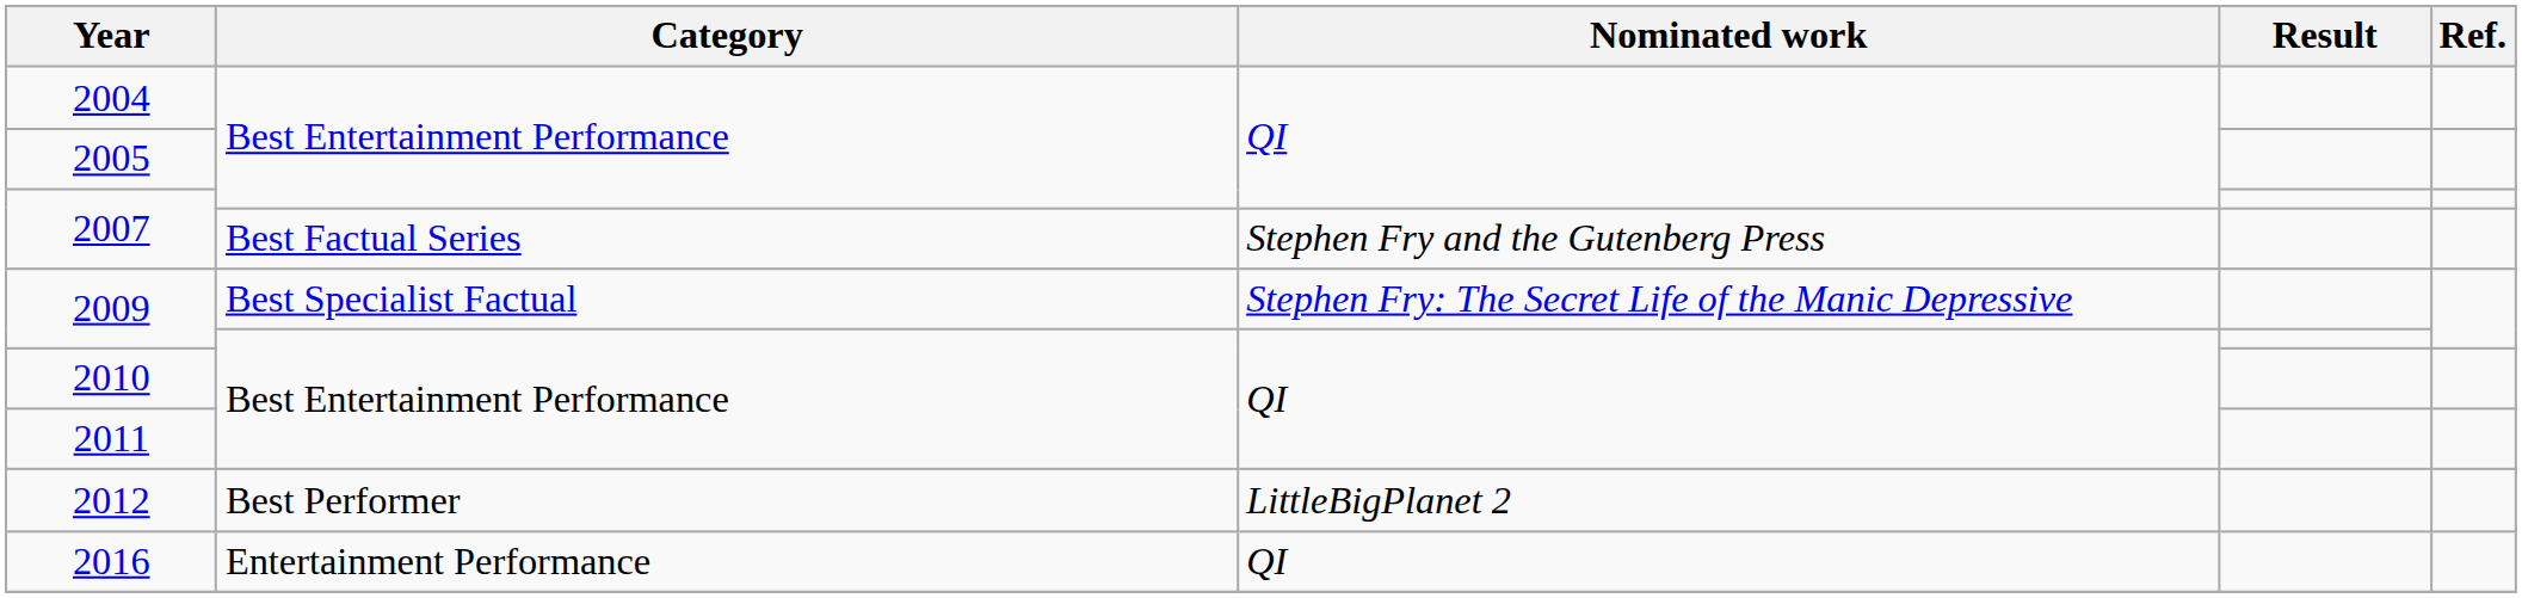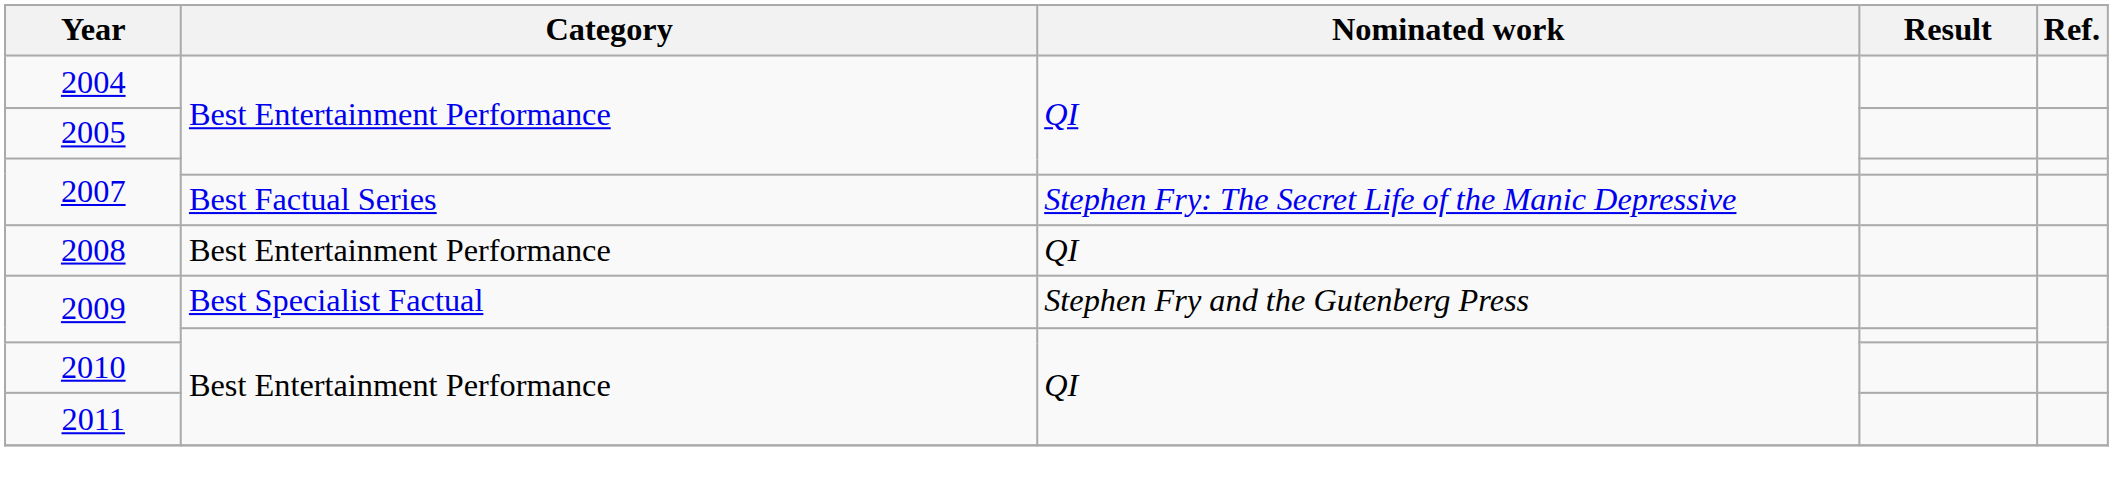2007 / Best Factual Series | Nominated work: Stephen Fry and the Gutenberg Press -> Stephen Fry: The Secret Life of the Manic Depressive
+ row: 2008 | Best Entertainment Performance | QI
2009 / Best Specialist Factual | Nominated work: Stephen Fry: The Secret Life of the Manic Depressive -> Stephen Fry and the Gutenberg Press
- row: 2012 | Best Performer | LittleBigPlanet 2
- row: 2016 | Entertainment Performance | QI
